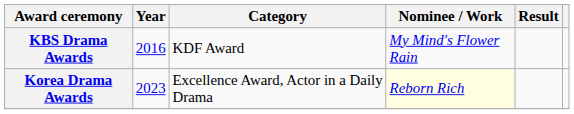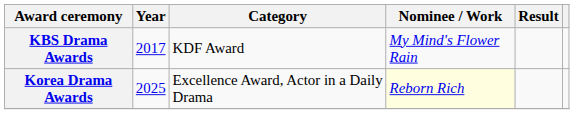KBS Drama Awards | Year: 2016 -> 2017
Korea Drama Awards | Year: 2023 -> 2025
